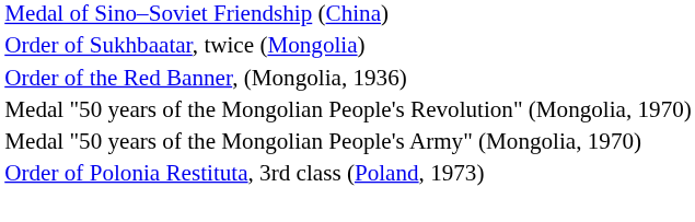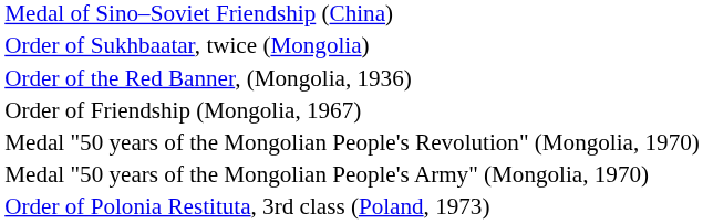+ row: Order of Friendship (Mongolia, 1967)
